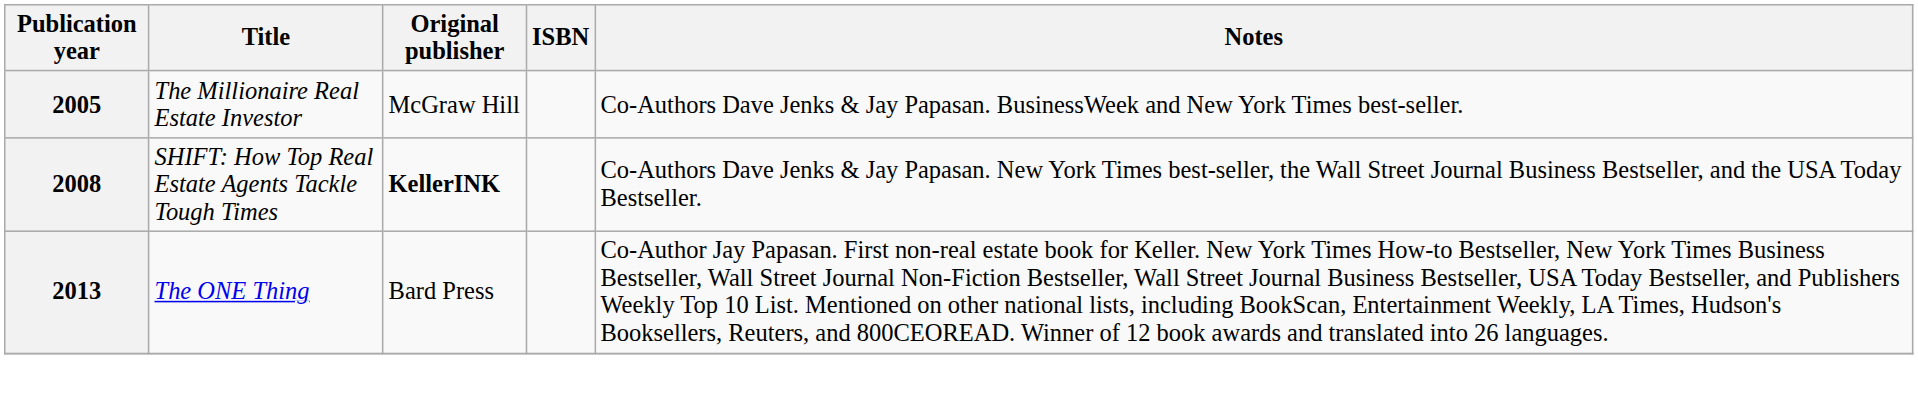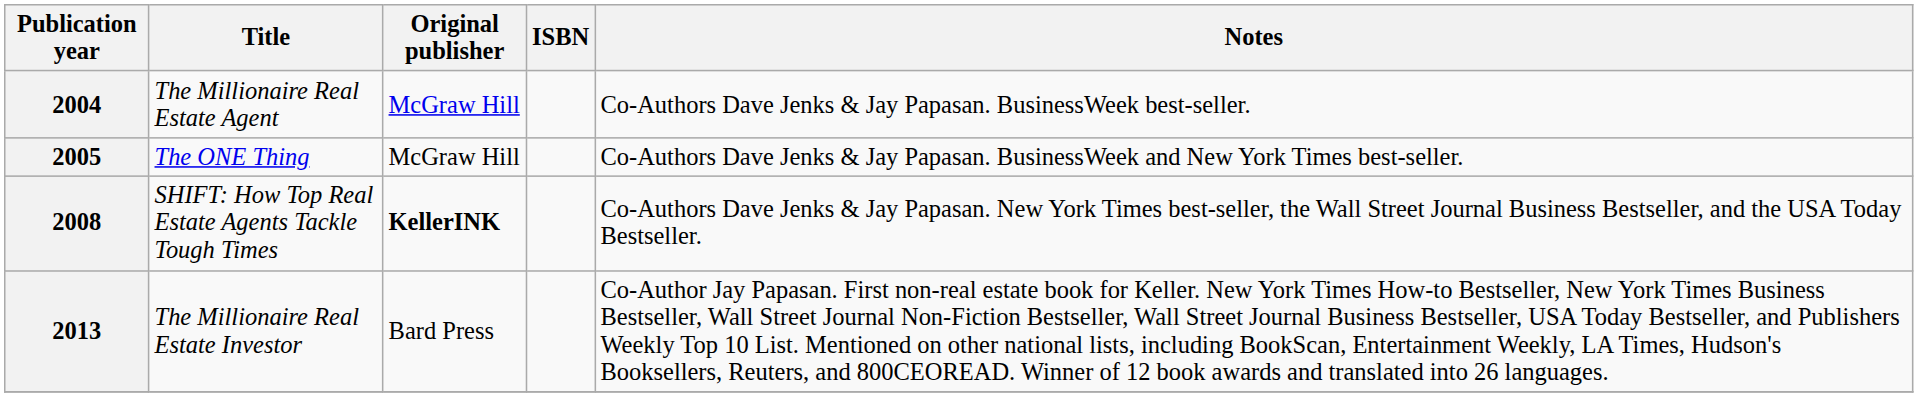+ row: 2004 | The Millionaire Real Estate Agent | McGraw Hill | Co-Authors Dave Jenks & Jay Papasan. BusinessWeek best-seller.
2005 | Title: The Millionaire Real Estate Investor -> The ONE Thing
2013 | Title: The ONE Thing -> The Millionaire Real Estate Investor
